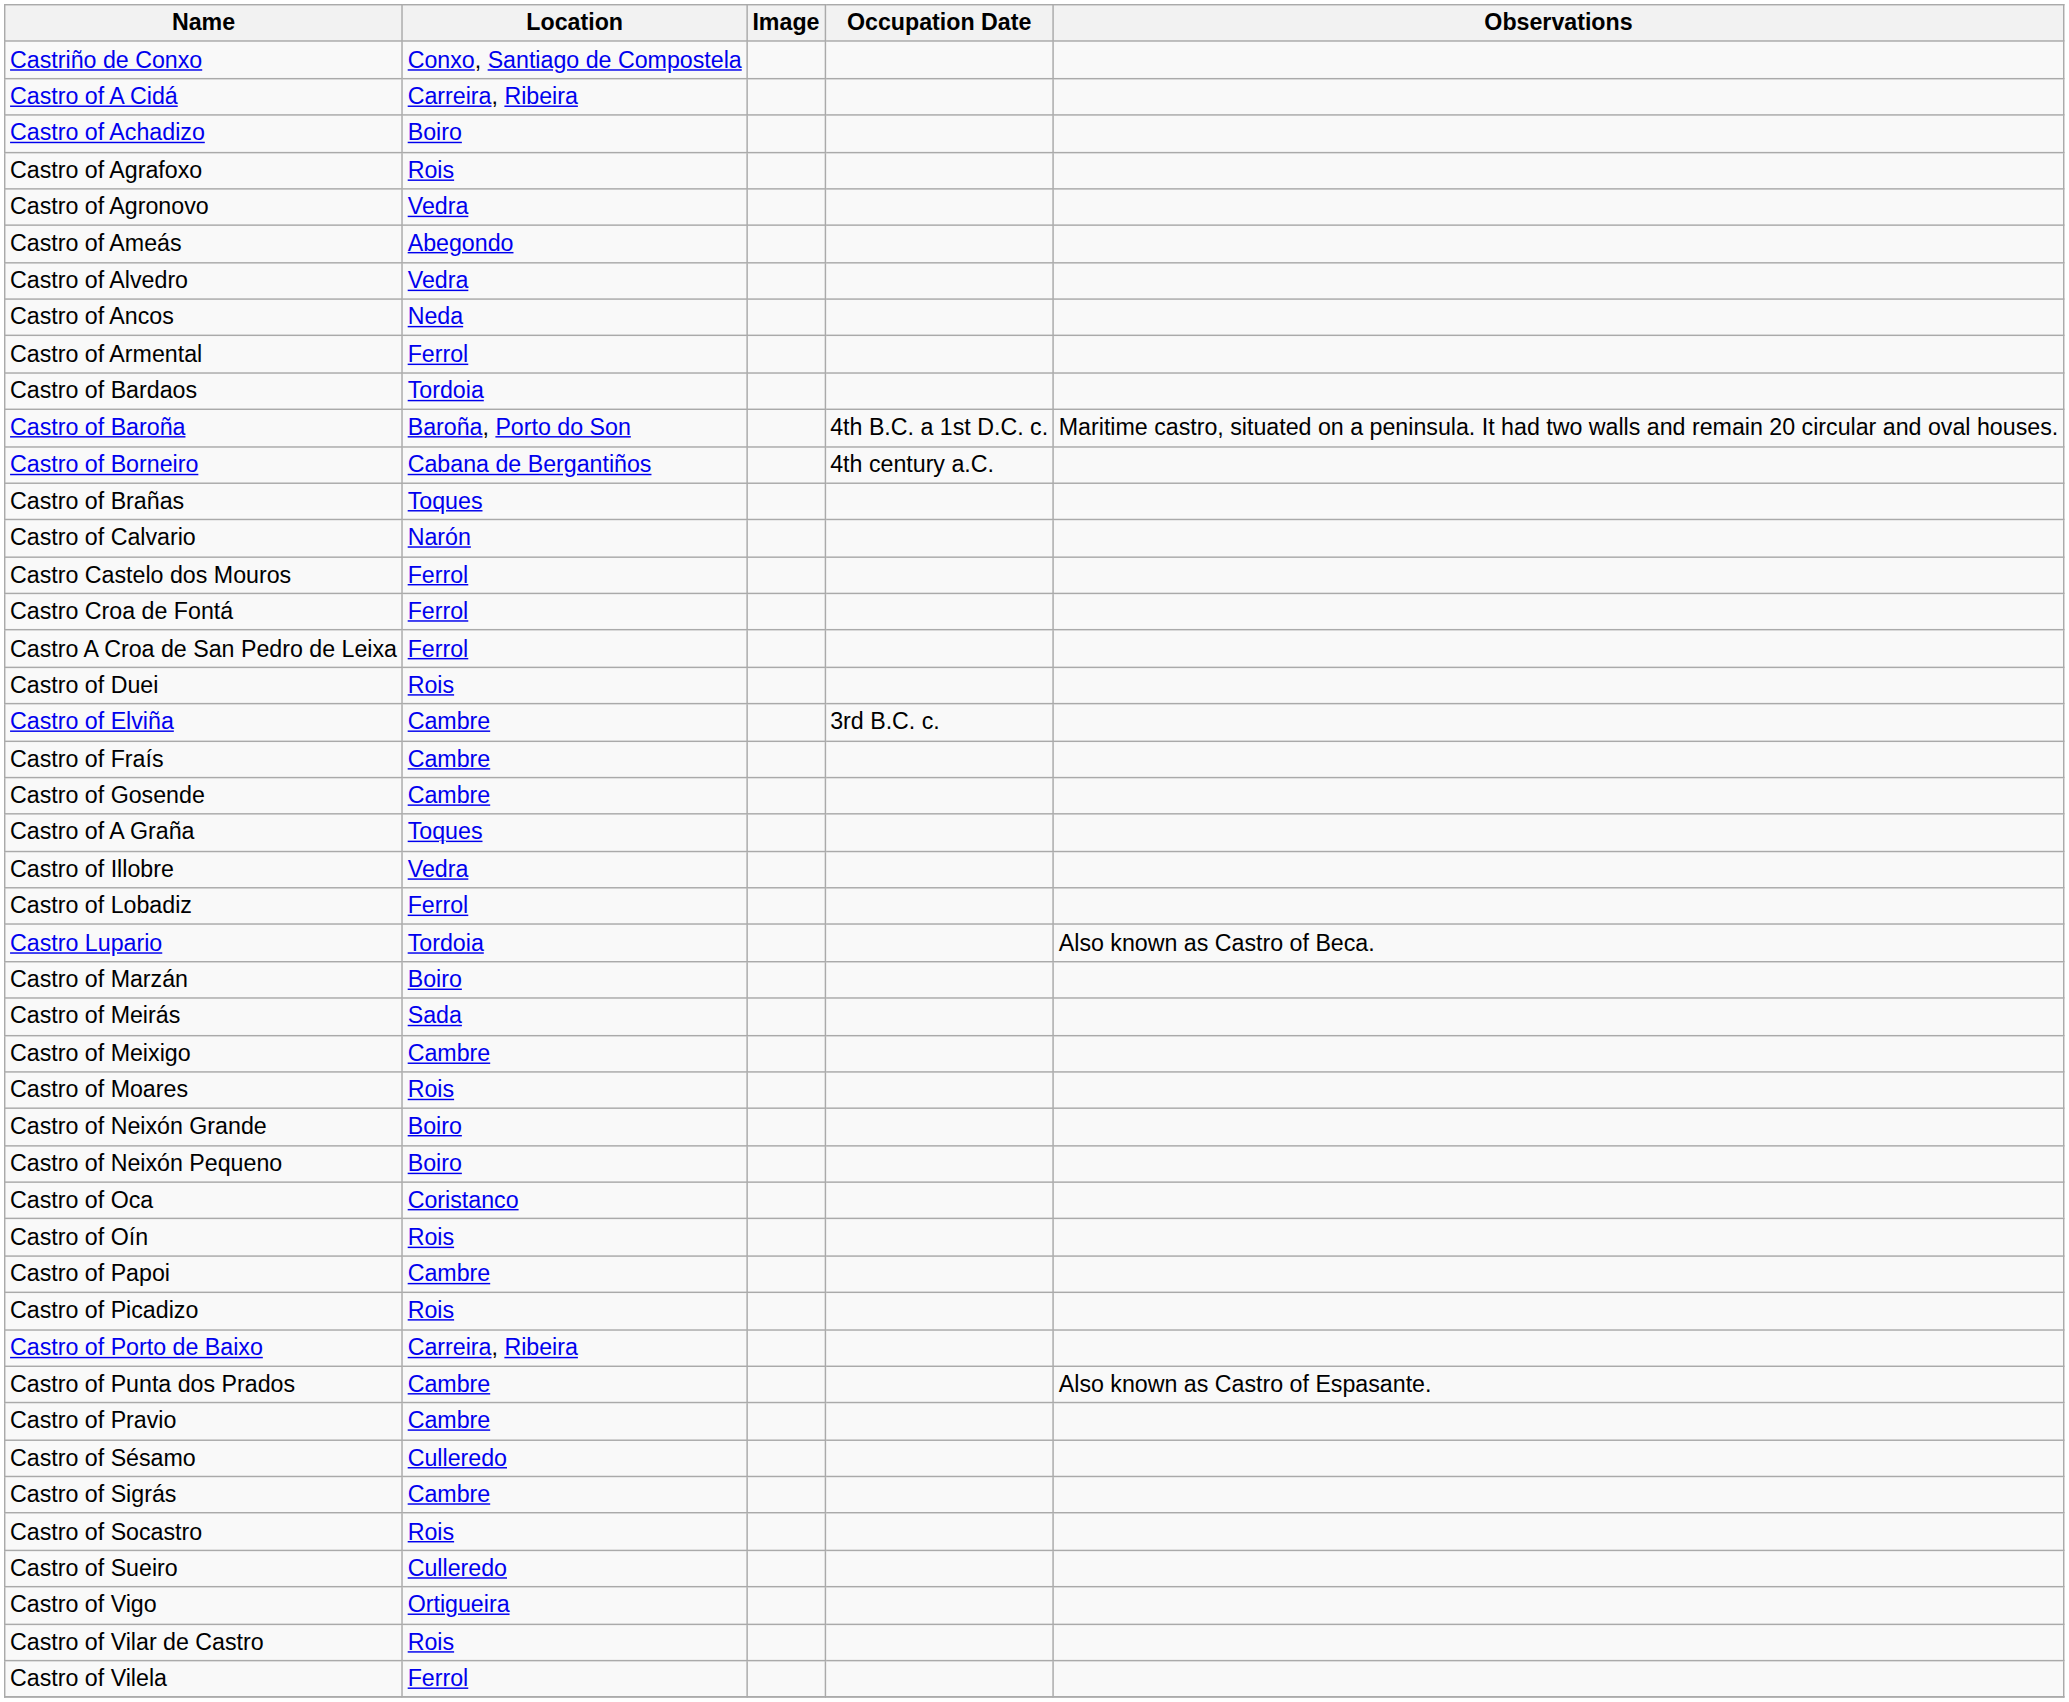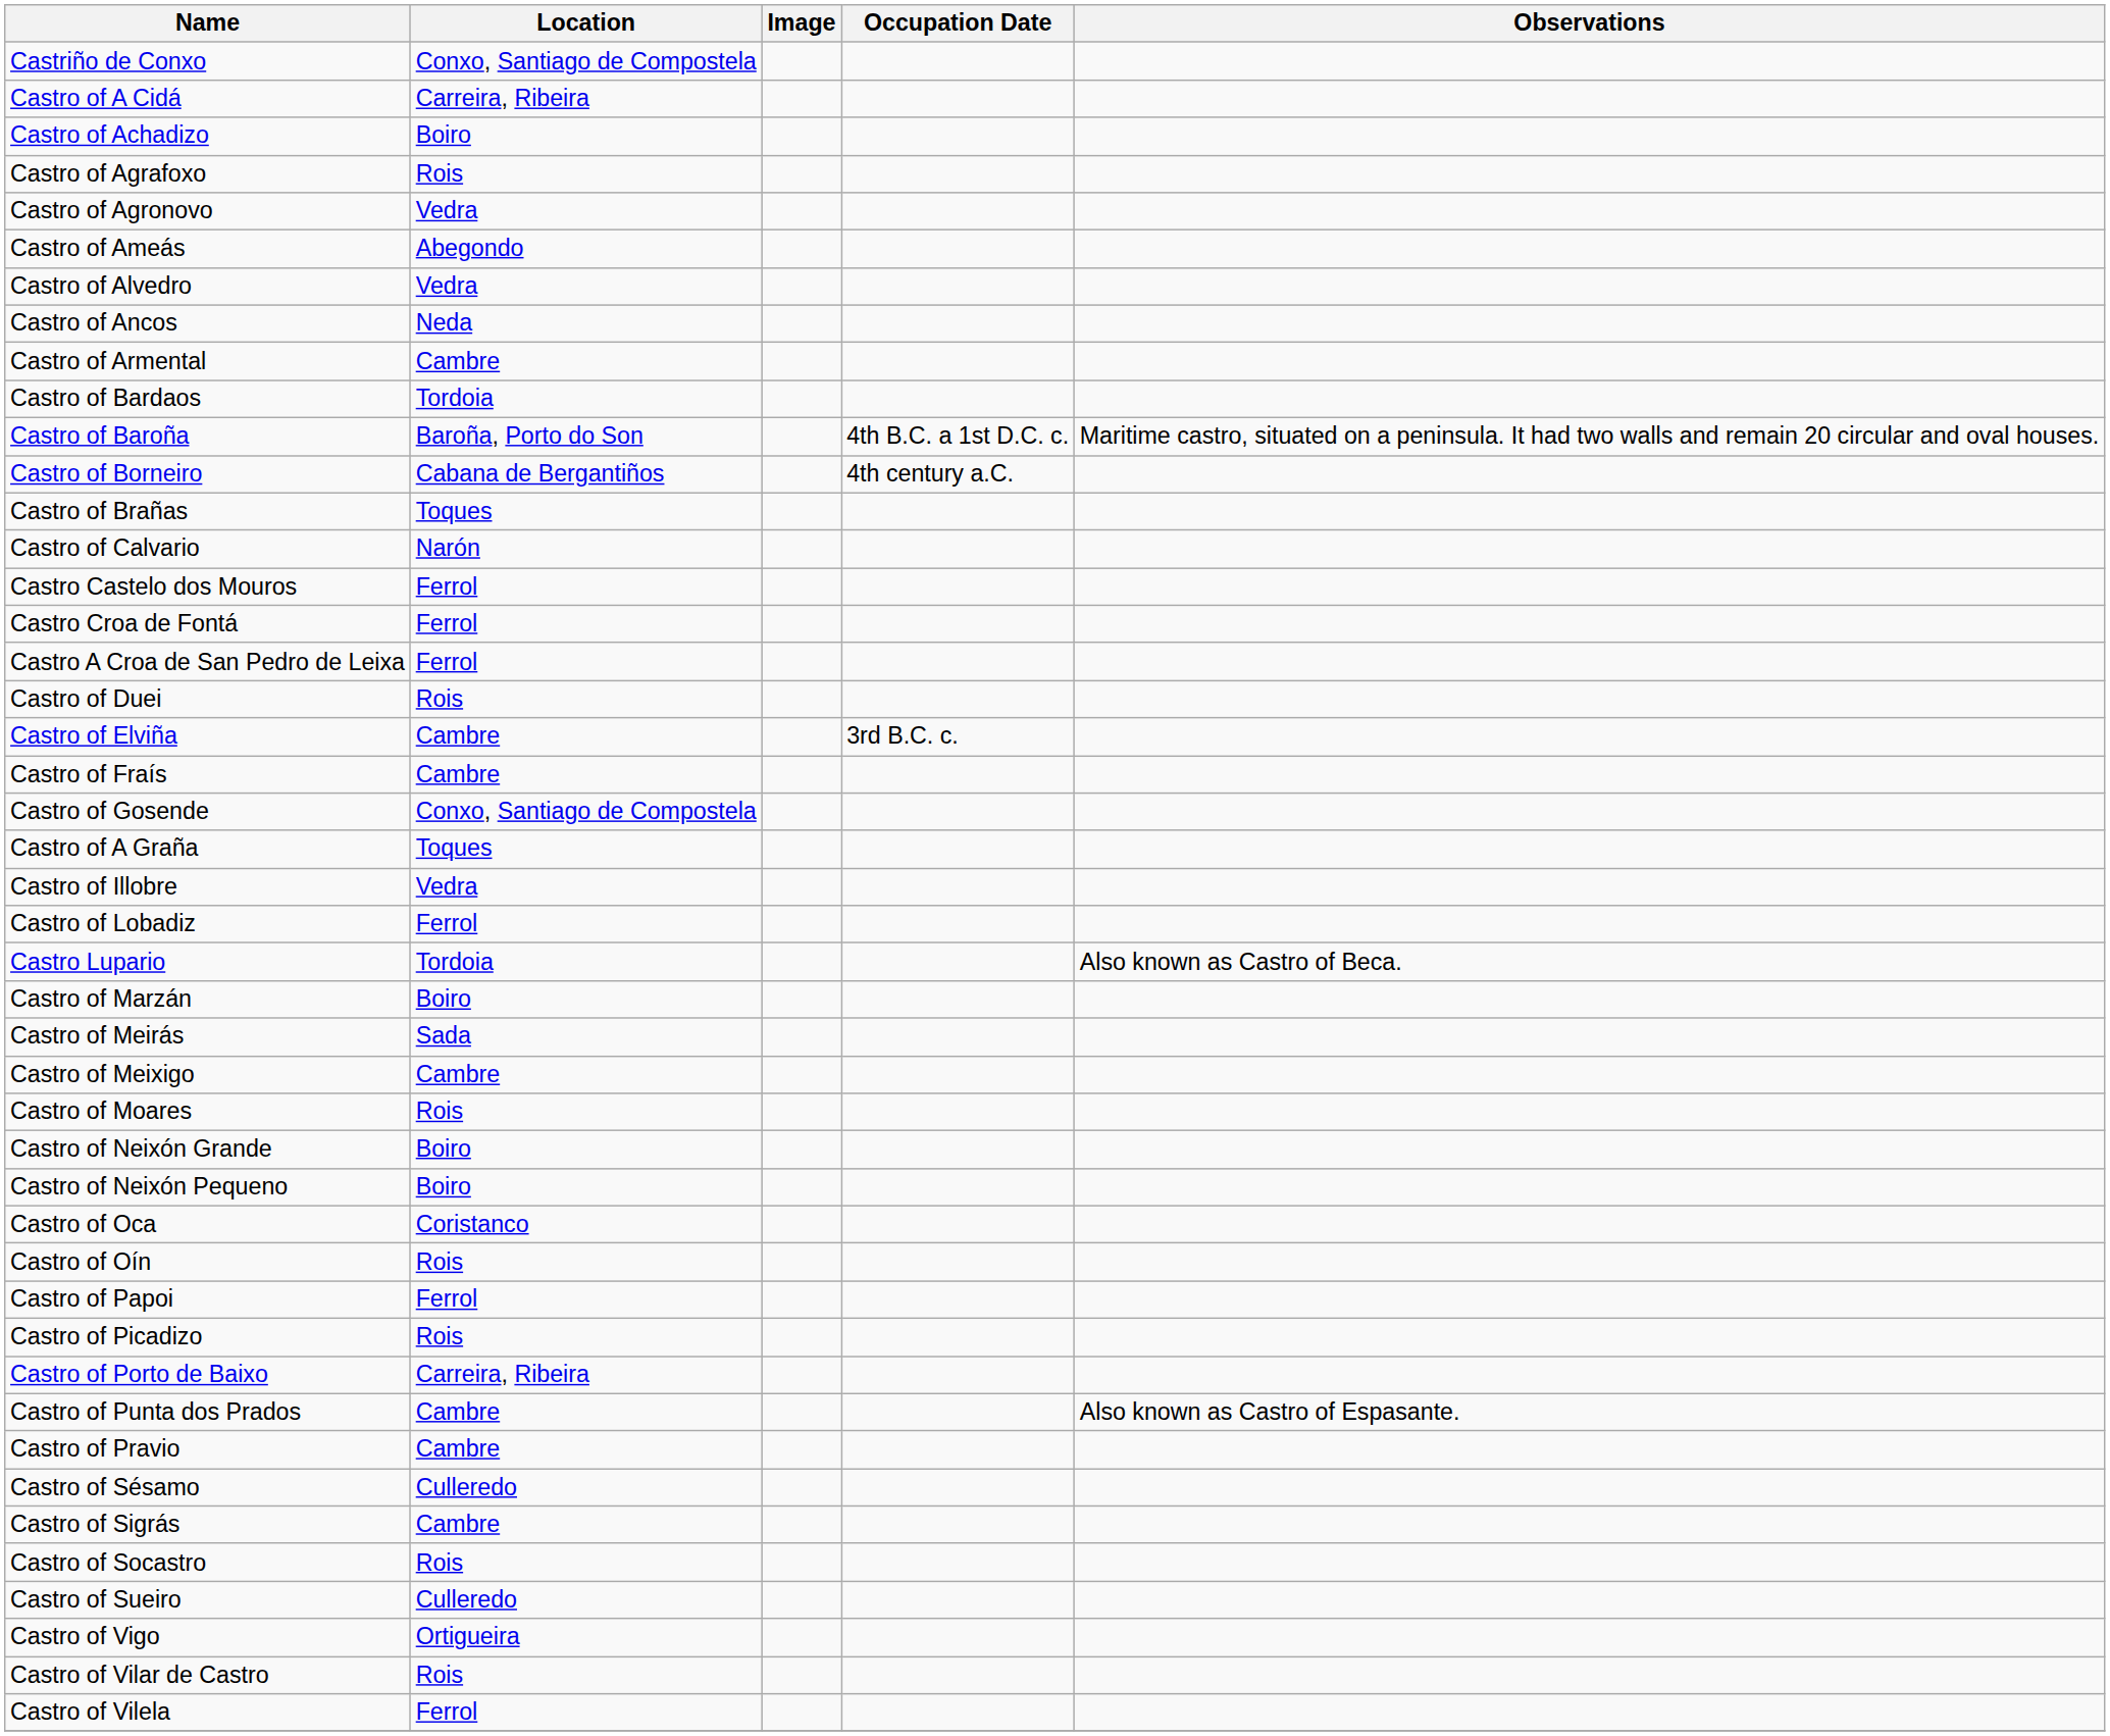Castro of Armental | Location: Ferrol -> Cambre
Castro of Gosende | Location: Cambre -> Conxo, Santiago de Compostela
Castro of Papoi | Location: Cambre -> Ferrol
